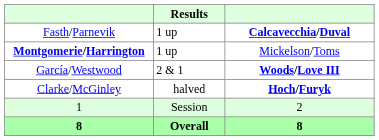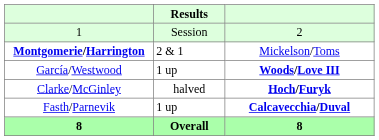rows swapped: Fasth/Parnevik <-> 1
Montgomerie/Harrington | Results: 1 up -> 2 & 1
García/Westwood | Results: 2 & 1 -> 1 up
